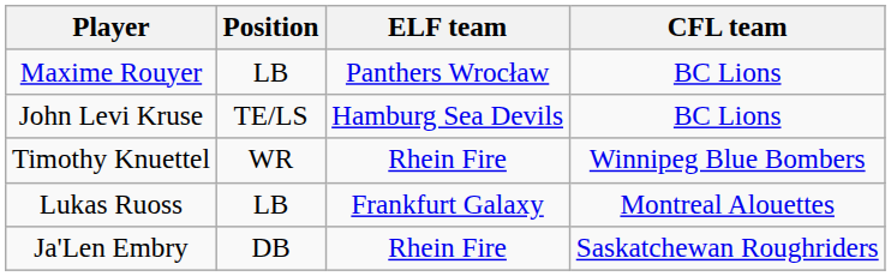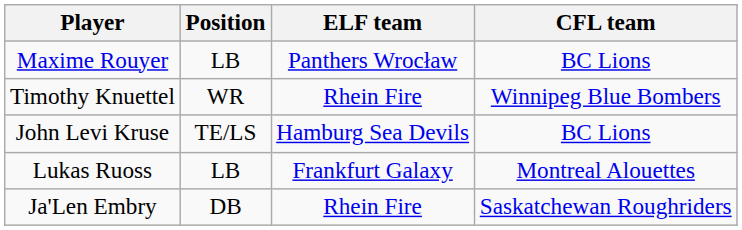rows swapped: Timothy Knuettel <-> John Levi Kruse
